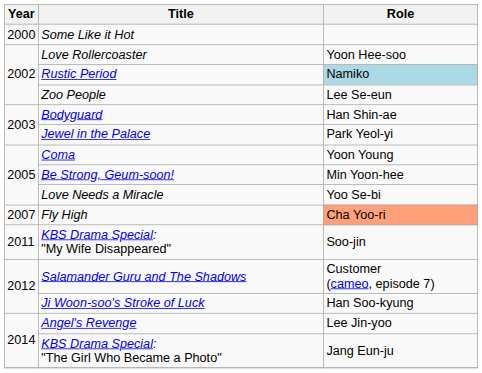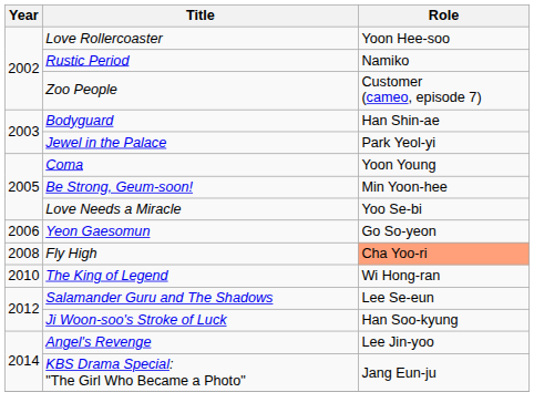- row: 2000 | Some Like it Hot
Rustic Period | Role: lightblue background -> no background
Zoo People | Role: Lee Se-eun -> Customer (cameo, episode 7)
+ row: 2006 | Yeon Gaesomun | Go So-yeon
Fly High | Year: 2007 -> 2008
+ row: 2010 | The King of Legend | Wi Hong-ran
- row: 2011 | KBS Drama Special: "My Wife Disappeared" | Soo-jin
Salamander Guru and The Shadows | Role: Customer (cameo, episode 7) -> Lee Se-eun
